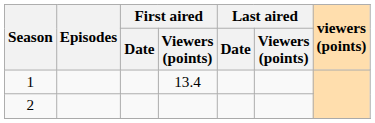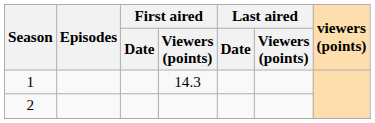1 | First aired / Viewers (points): 13.4 -> 14.3
